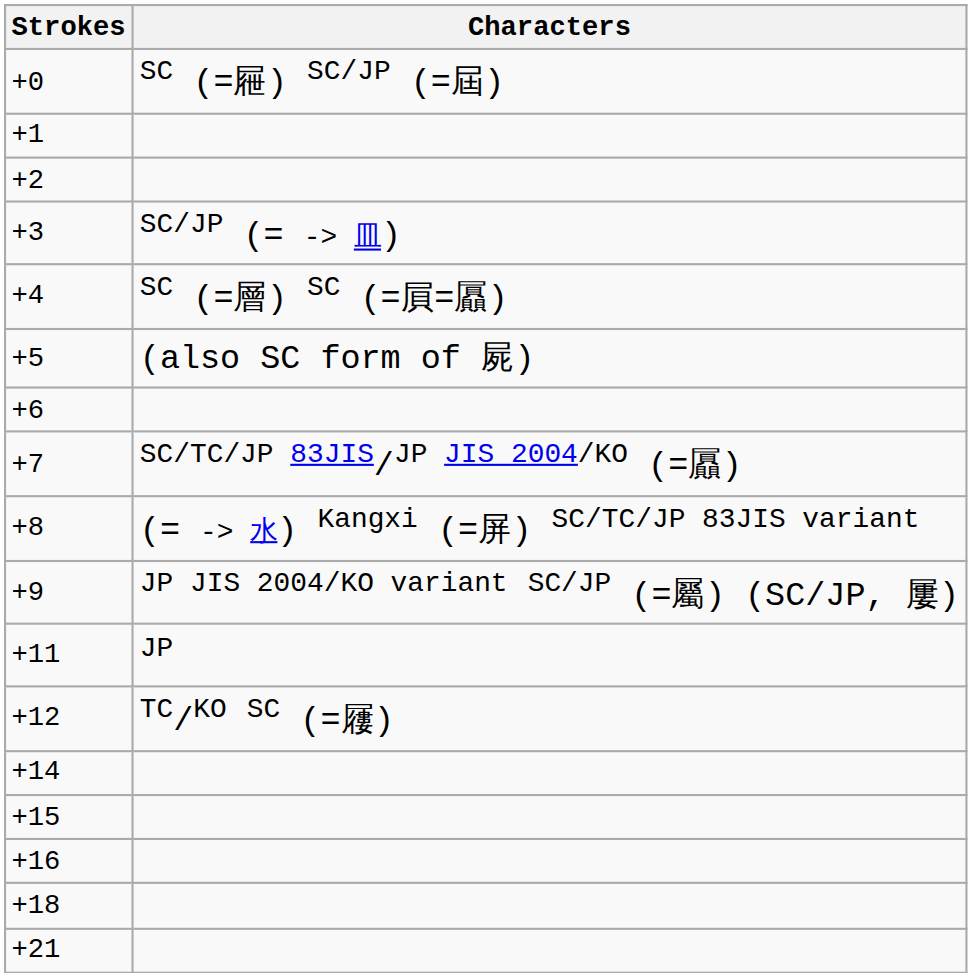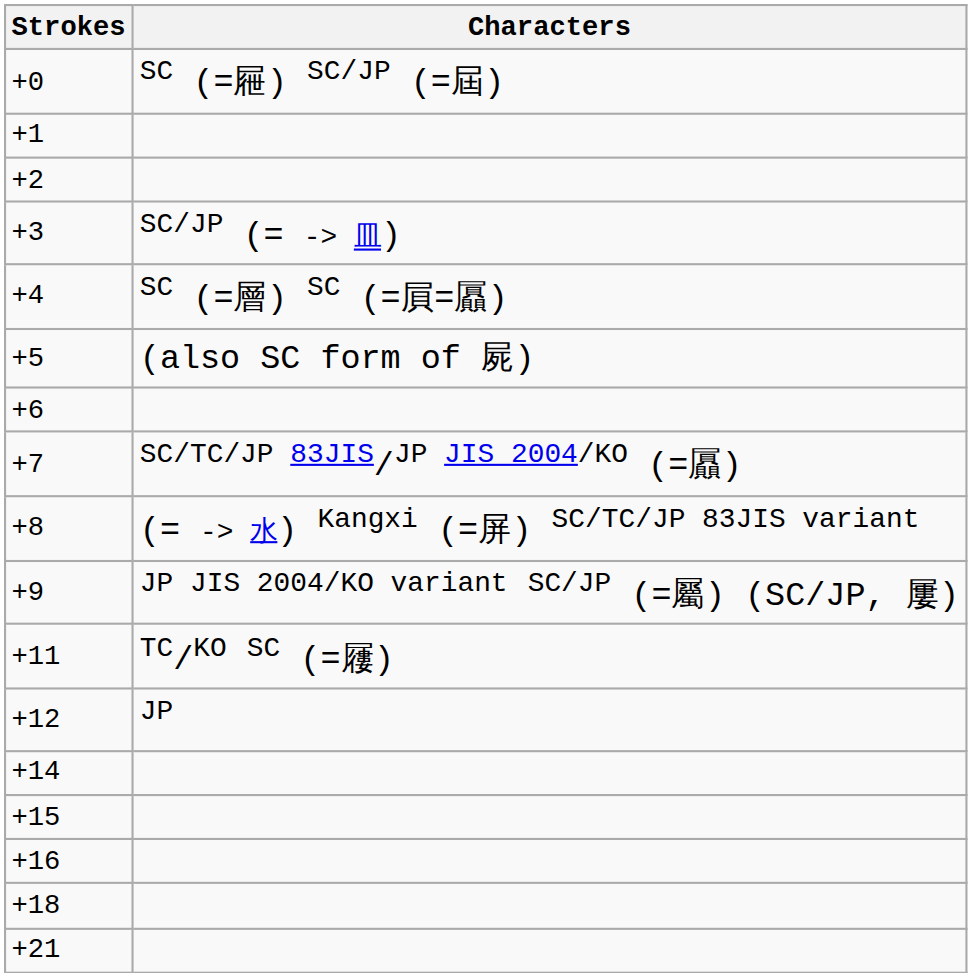+11 | Characters: JP -> TC/KO SC (=屨)
+12 | Characters: TC/KO SC (=屨) -> JP
